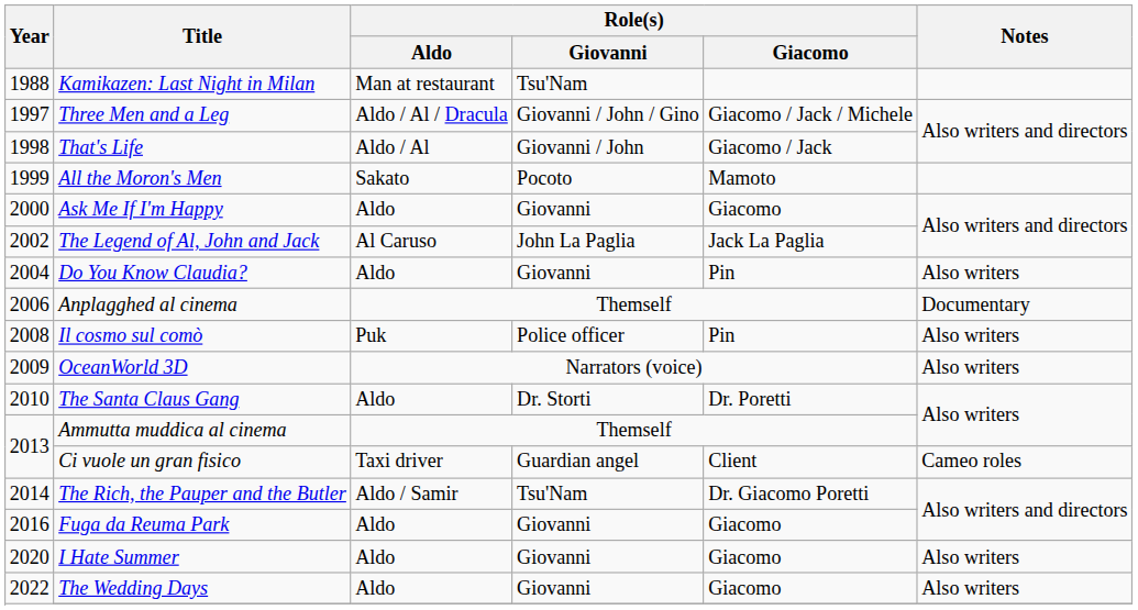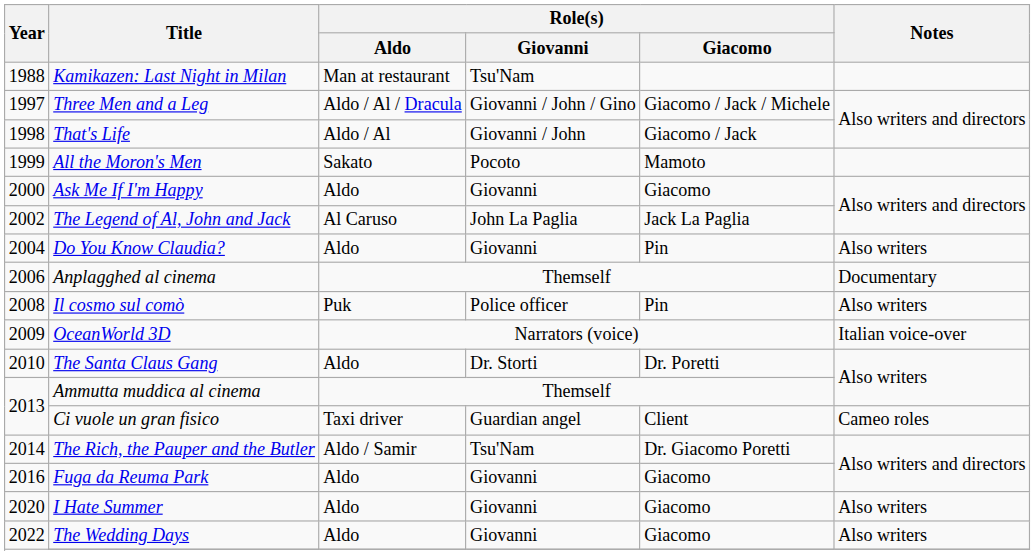OceanWorld 3D | Notes: Also writers -> Italian voice-over
